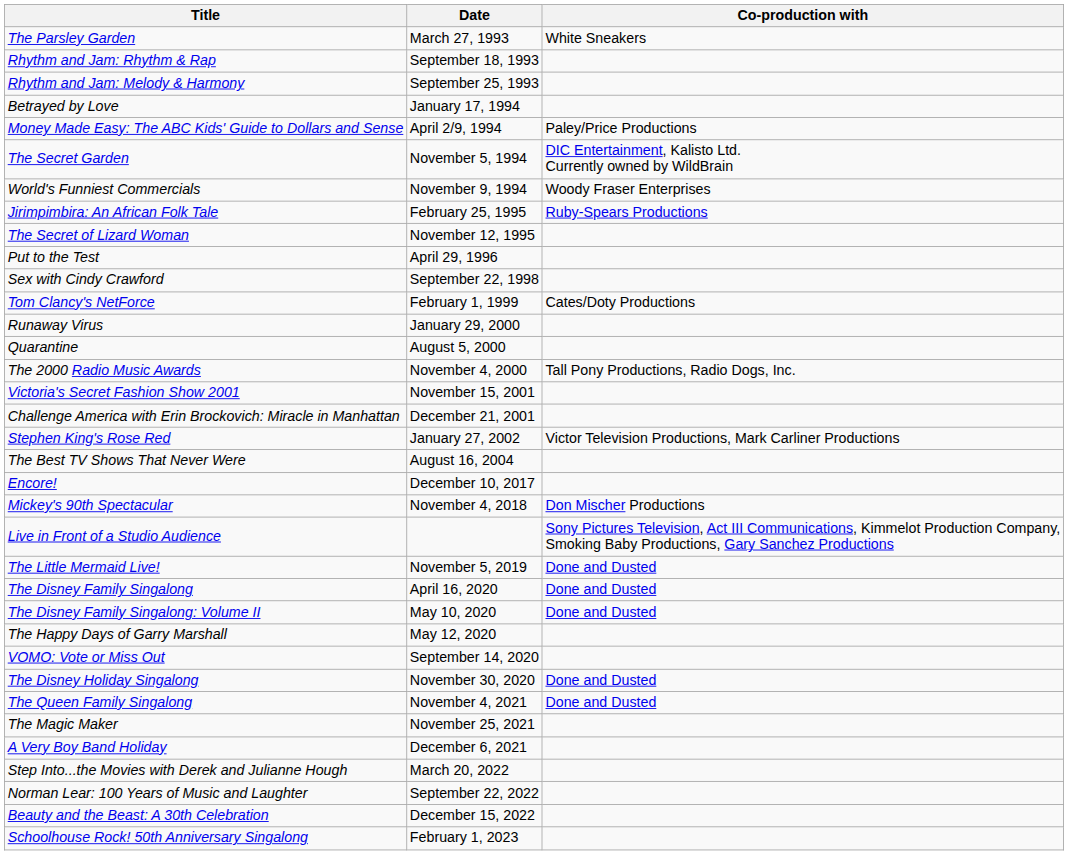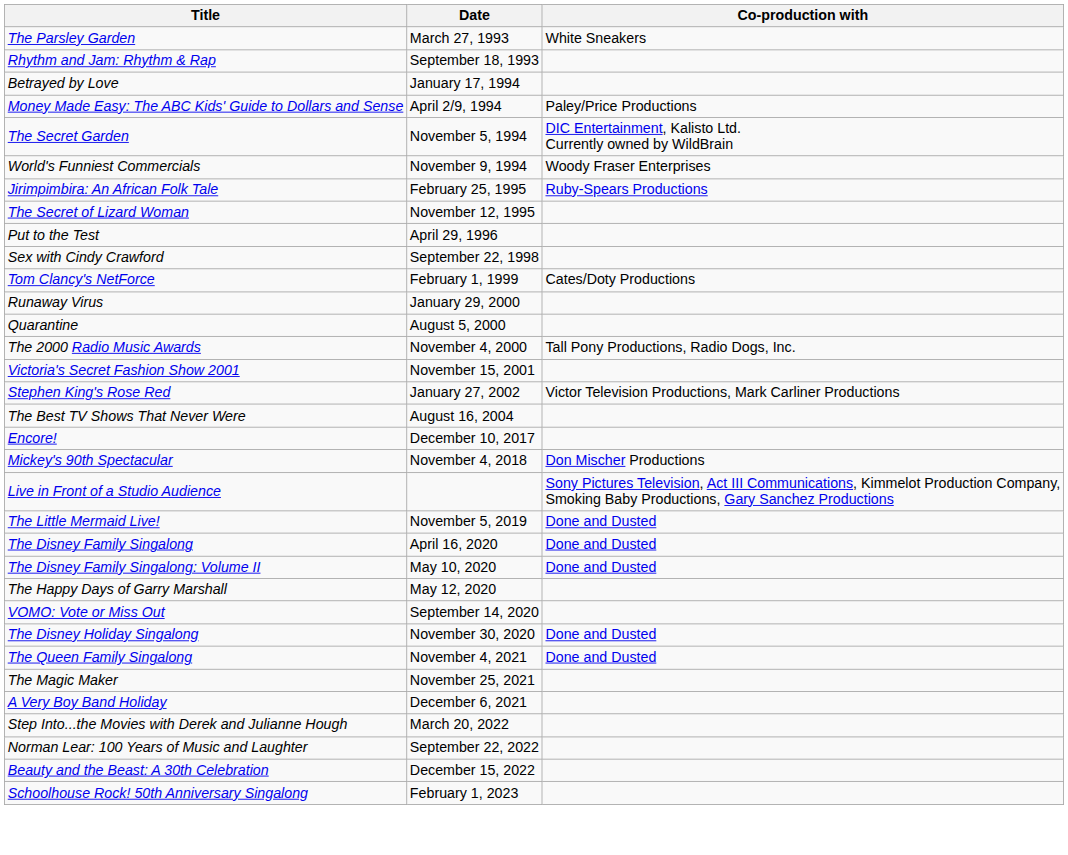- row: Rhythm and Jam: Melody & Harmony | September 25, 1993
- row: Challenge America with Erin Brockovich: Miracle in Manhattan | December 21, 2001
